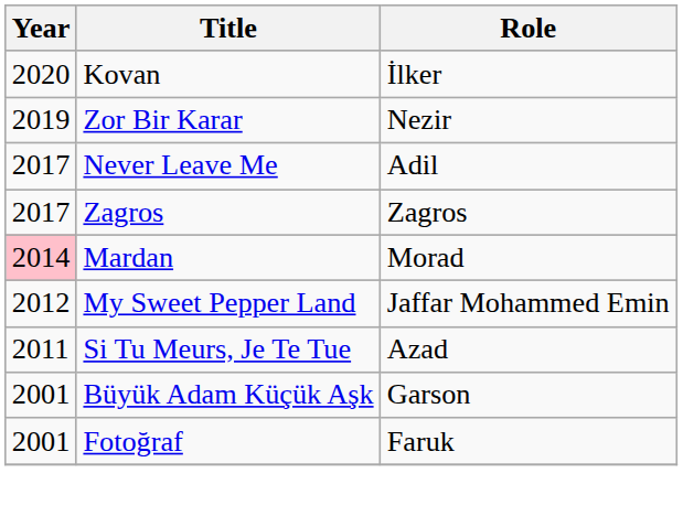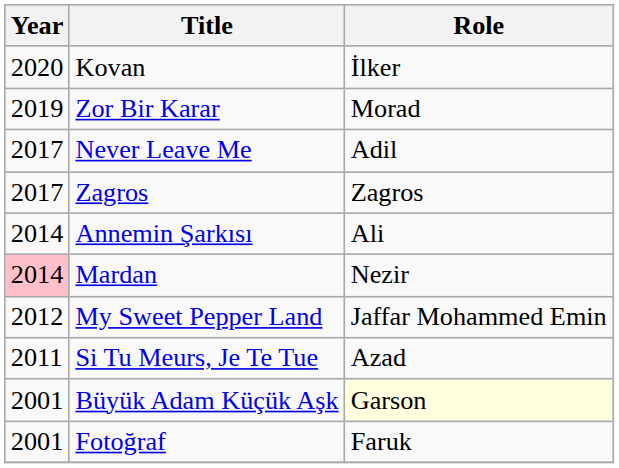Zor Bir Karar | Role: Nezir -> Morad
+ row: 2014 | Annemin Şarkısı | Ali
Mardan | Role: Morad -> Nezir
Büyük Adam Küçük Aşk | Role: no background -> lightyellow background
